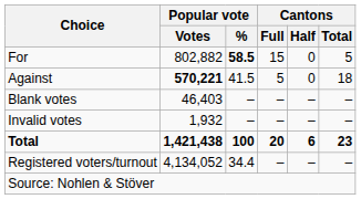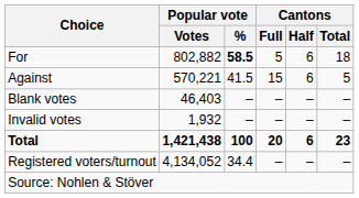For | Cantons / Full: 15 -> 5
For | Cantons / Half: 0 -> 6
For | Cantons / Total: 5 -> 18
Against | Popular vote / Votes: bold -> normal
Against | Cantons / Full: 5 -> 15
Against | Cantons / Half: 0 -> 6
Against | Cantons / Total: 18 -> 5
